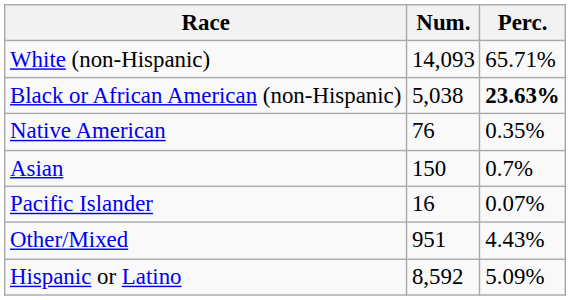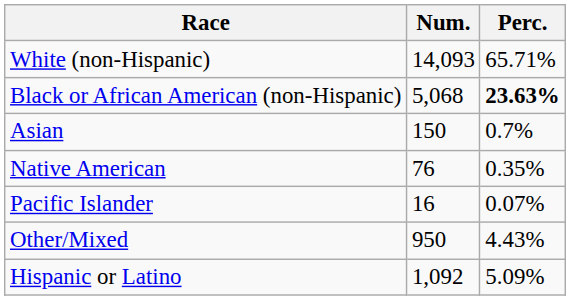Black or African American (non-Hispanic) | Num.: 5,038 -> 5,068
rows swapped: Native American <-> Asian
Other/Mixed | Num.: 951 -> 950
Hispanic or Latino | Num.: 8,592 -> 1,092
